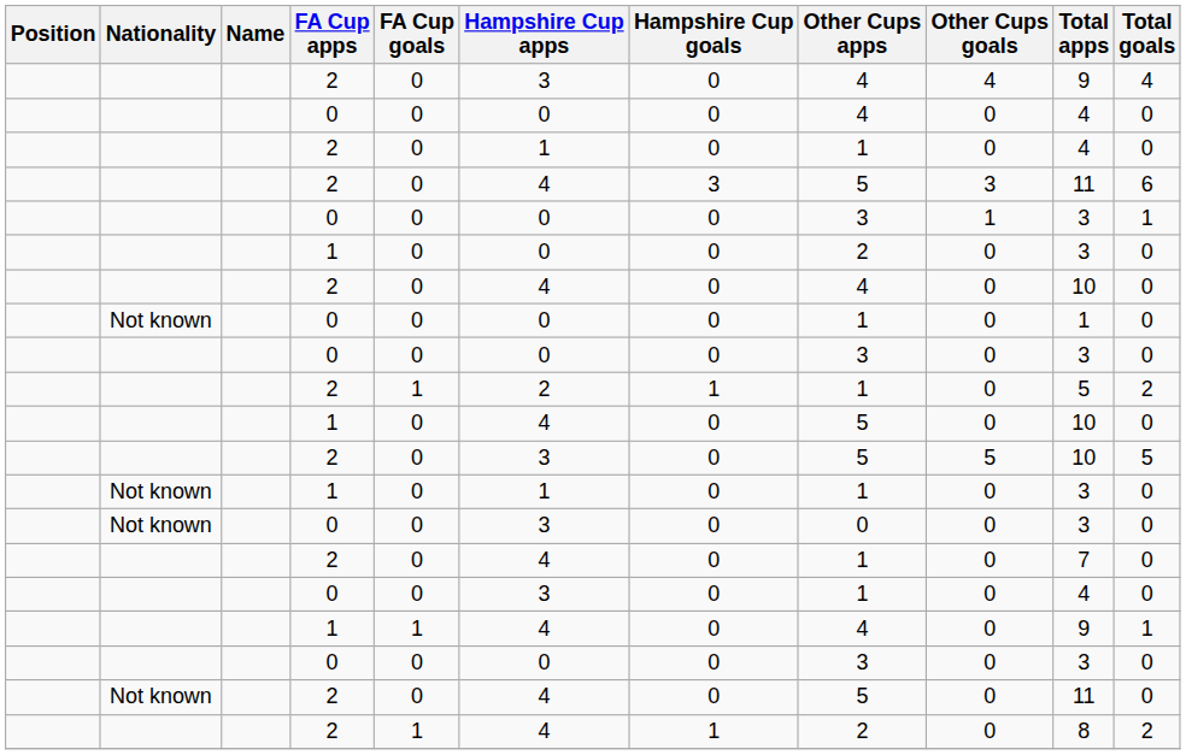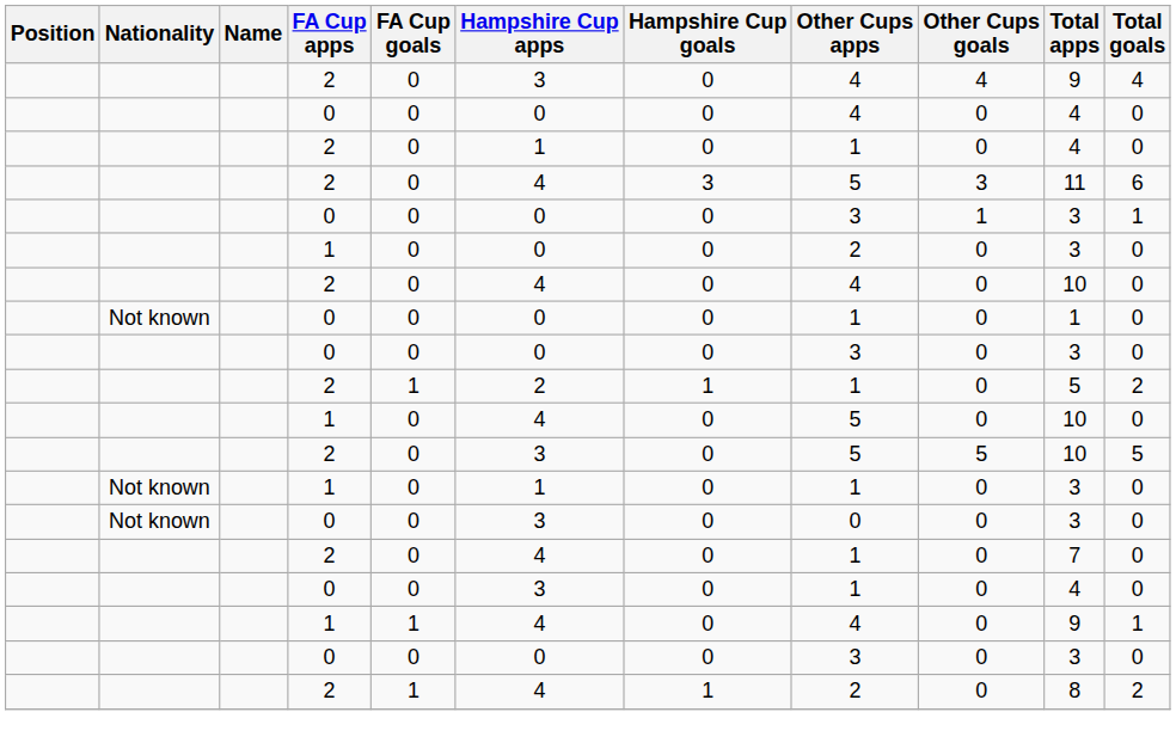- row: Not known | 2 | 0 | 4 | 0 | 5 | 0 | 11 | 0
